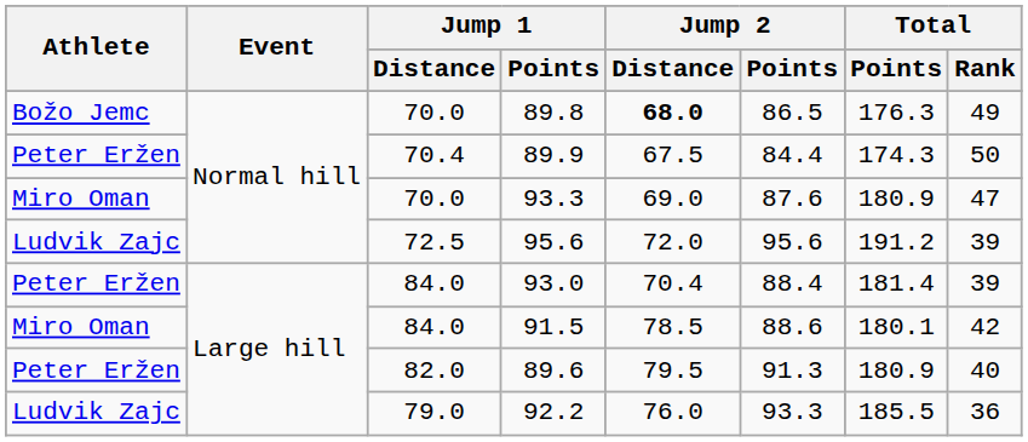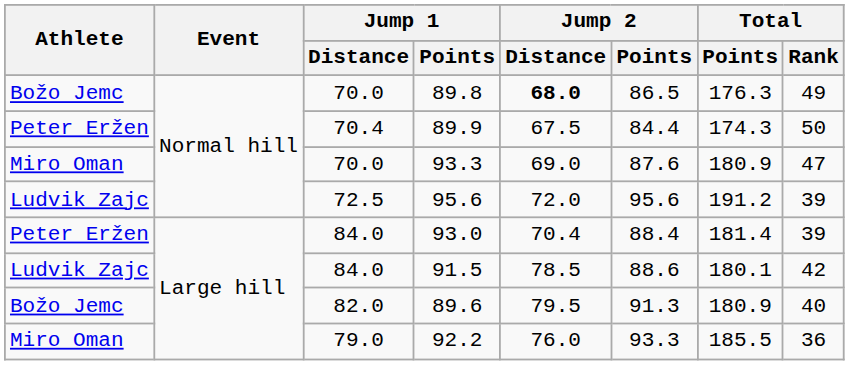91.5 | Athlete: Miro Oman -> Ludvik Zajc
89.6 | Athlete: Peter Eržen -> Božo Jemc
92.2 | Athlete: Ludvik Zajc -> Miro Oman
